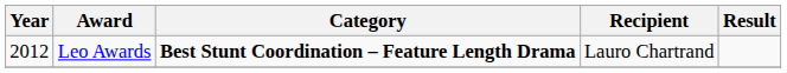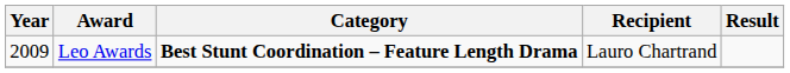Leo Awards | Year: 2012 -> 2009
